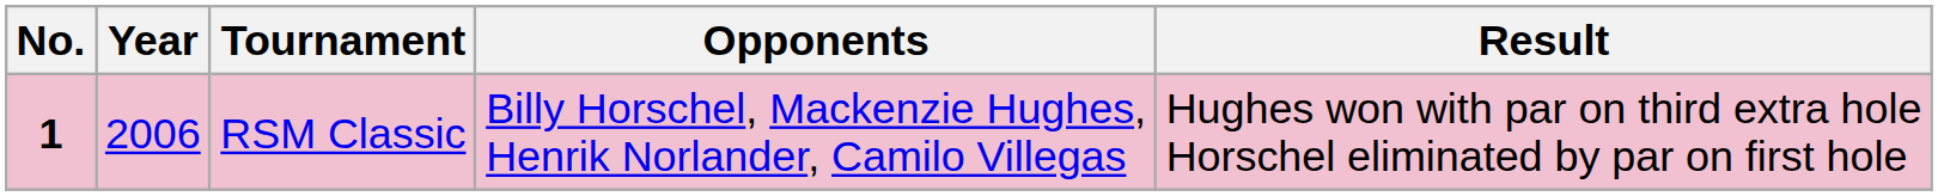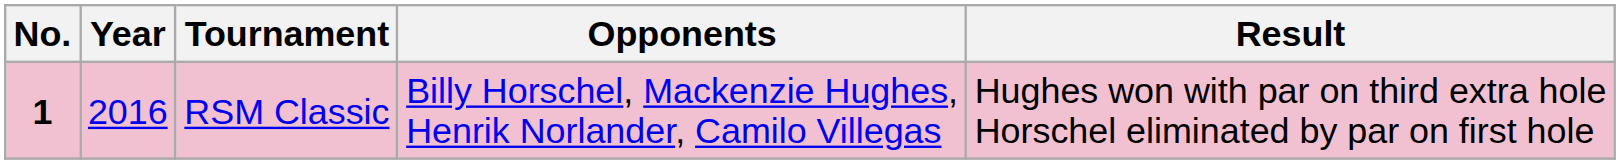RSM Classic | Year: 2006 -> 2016
